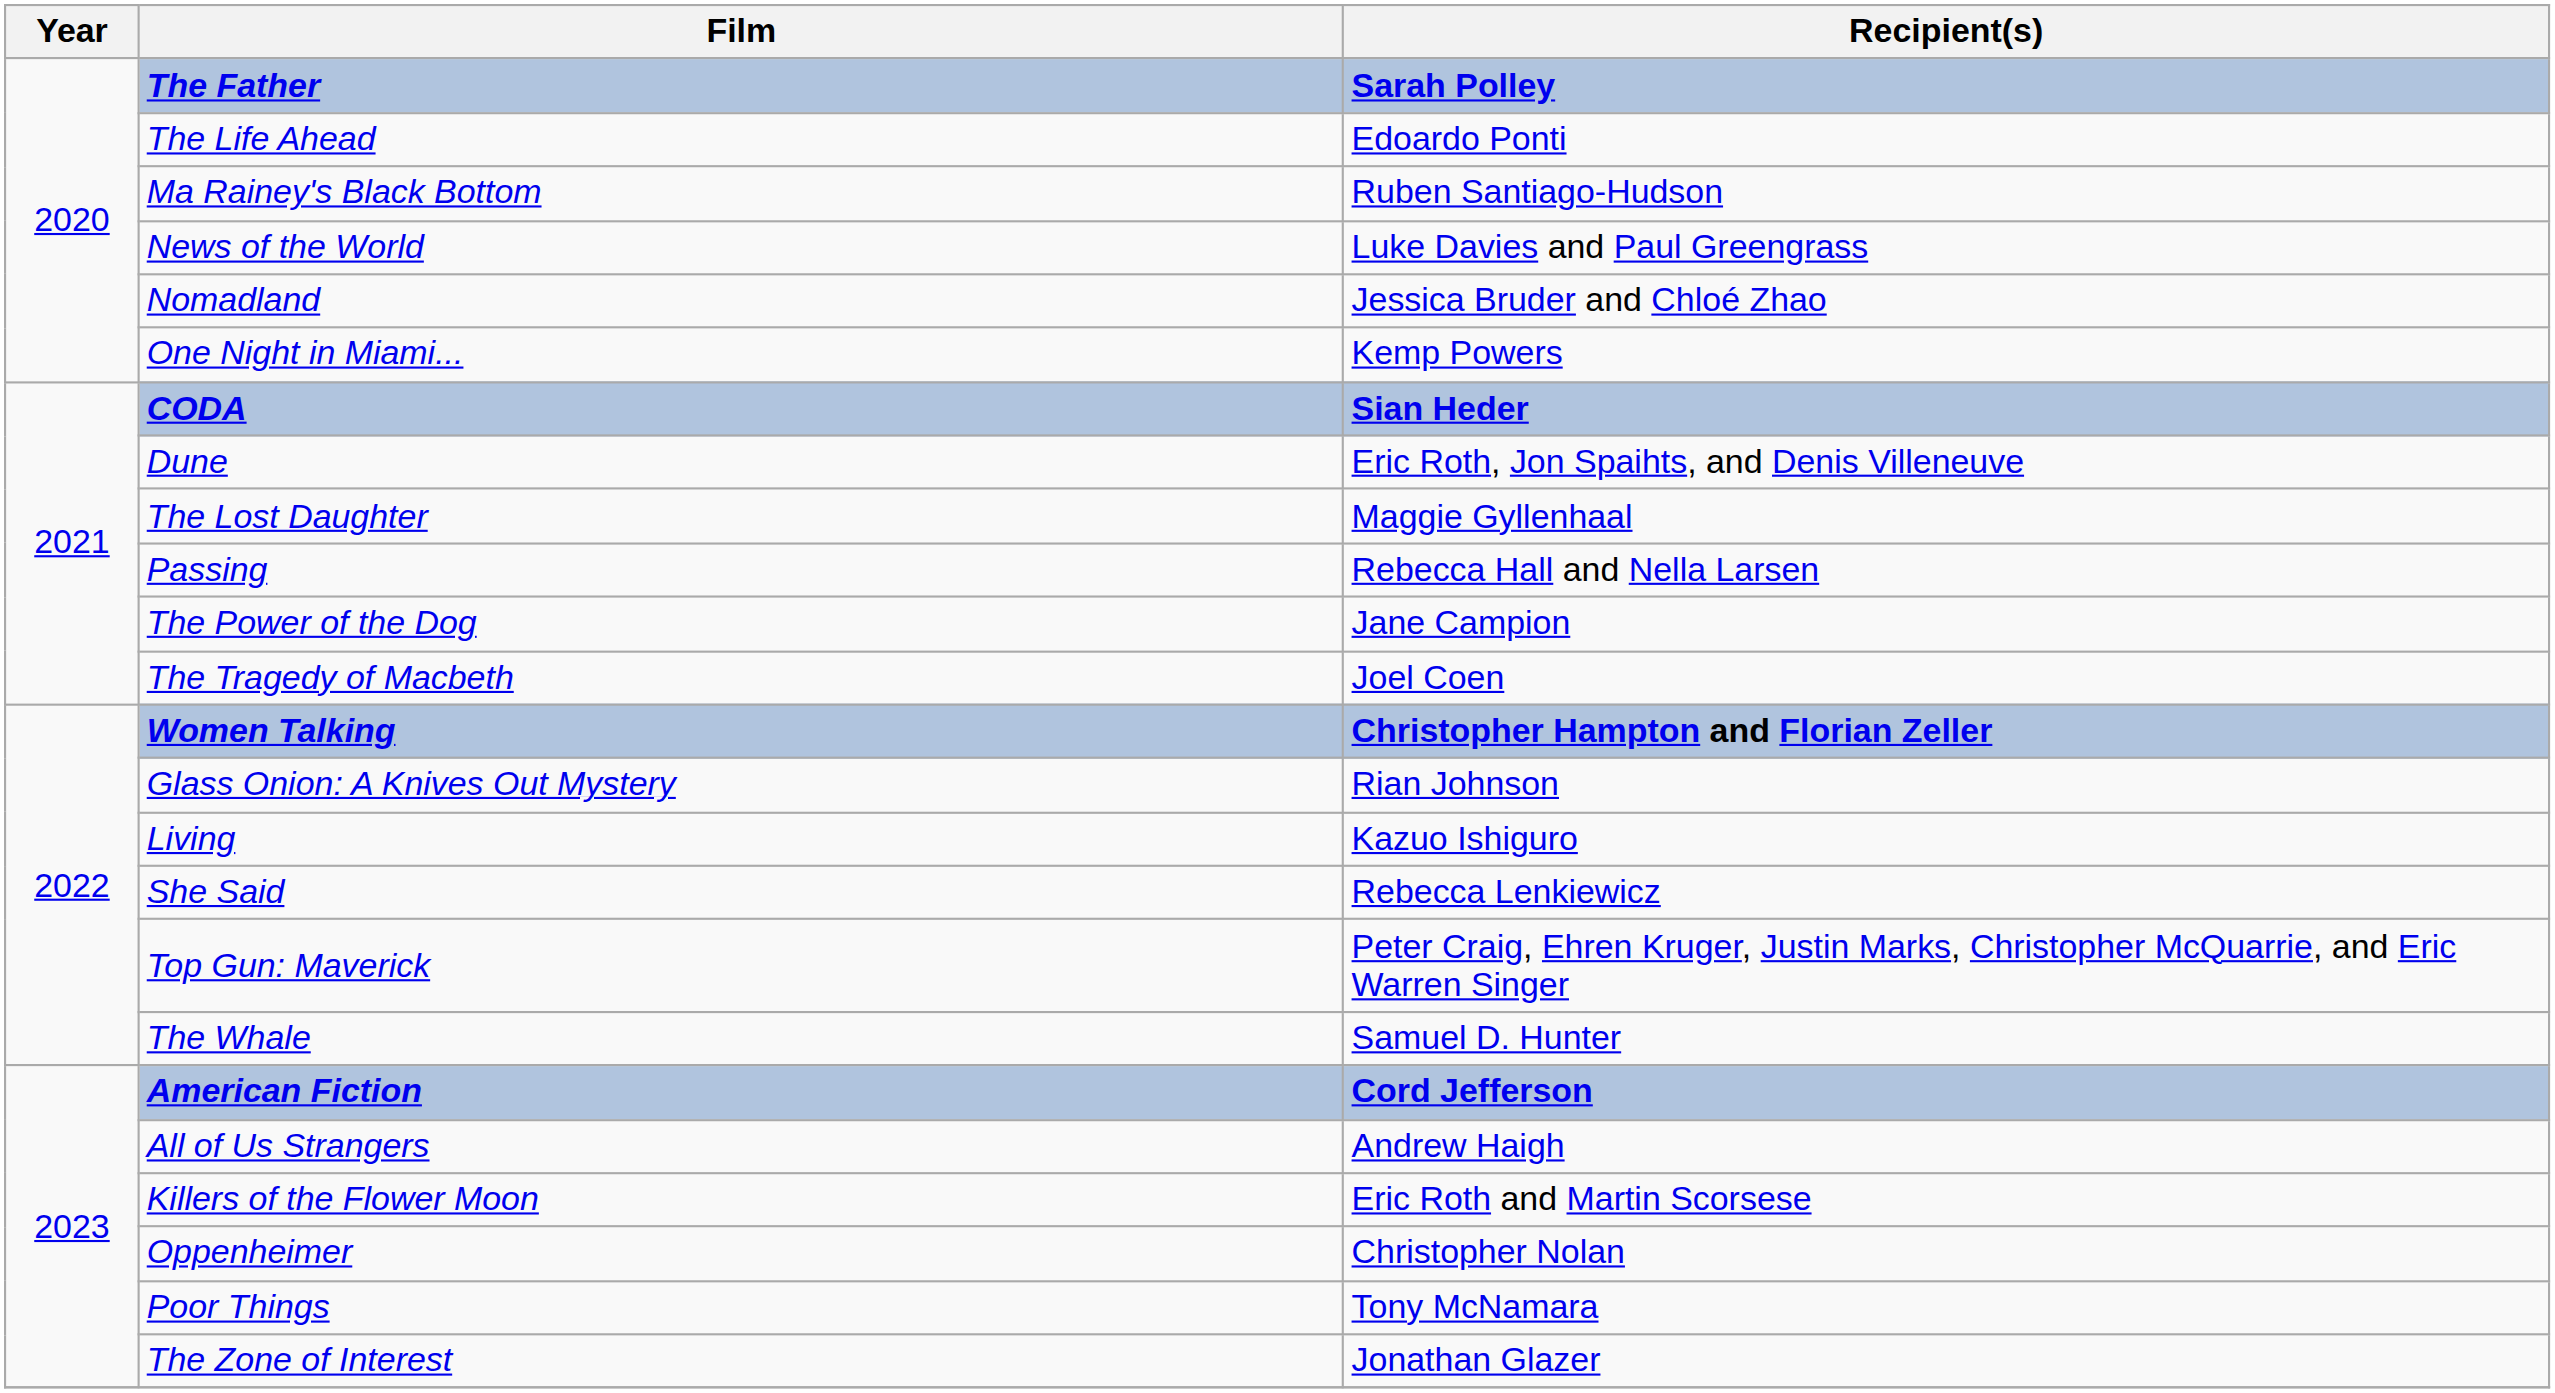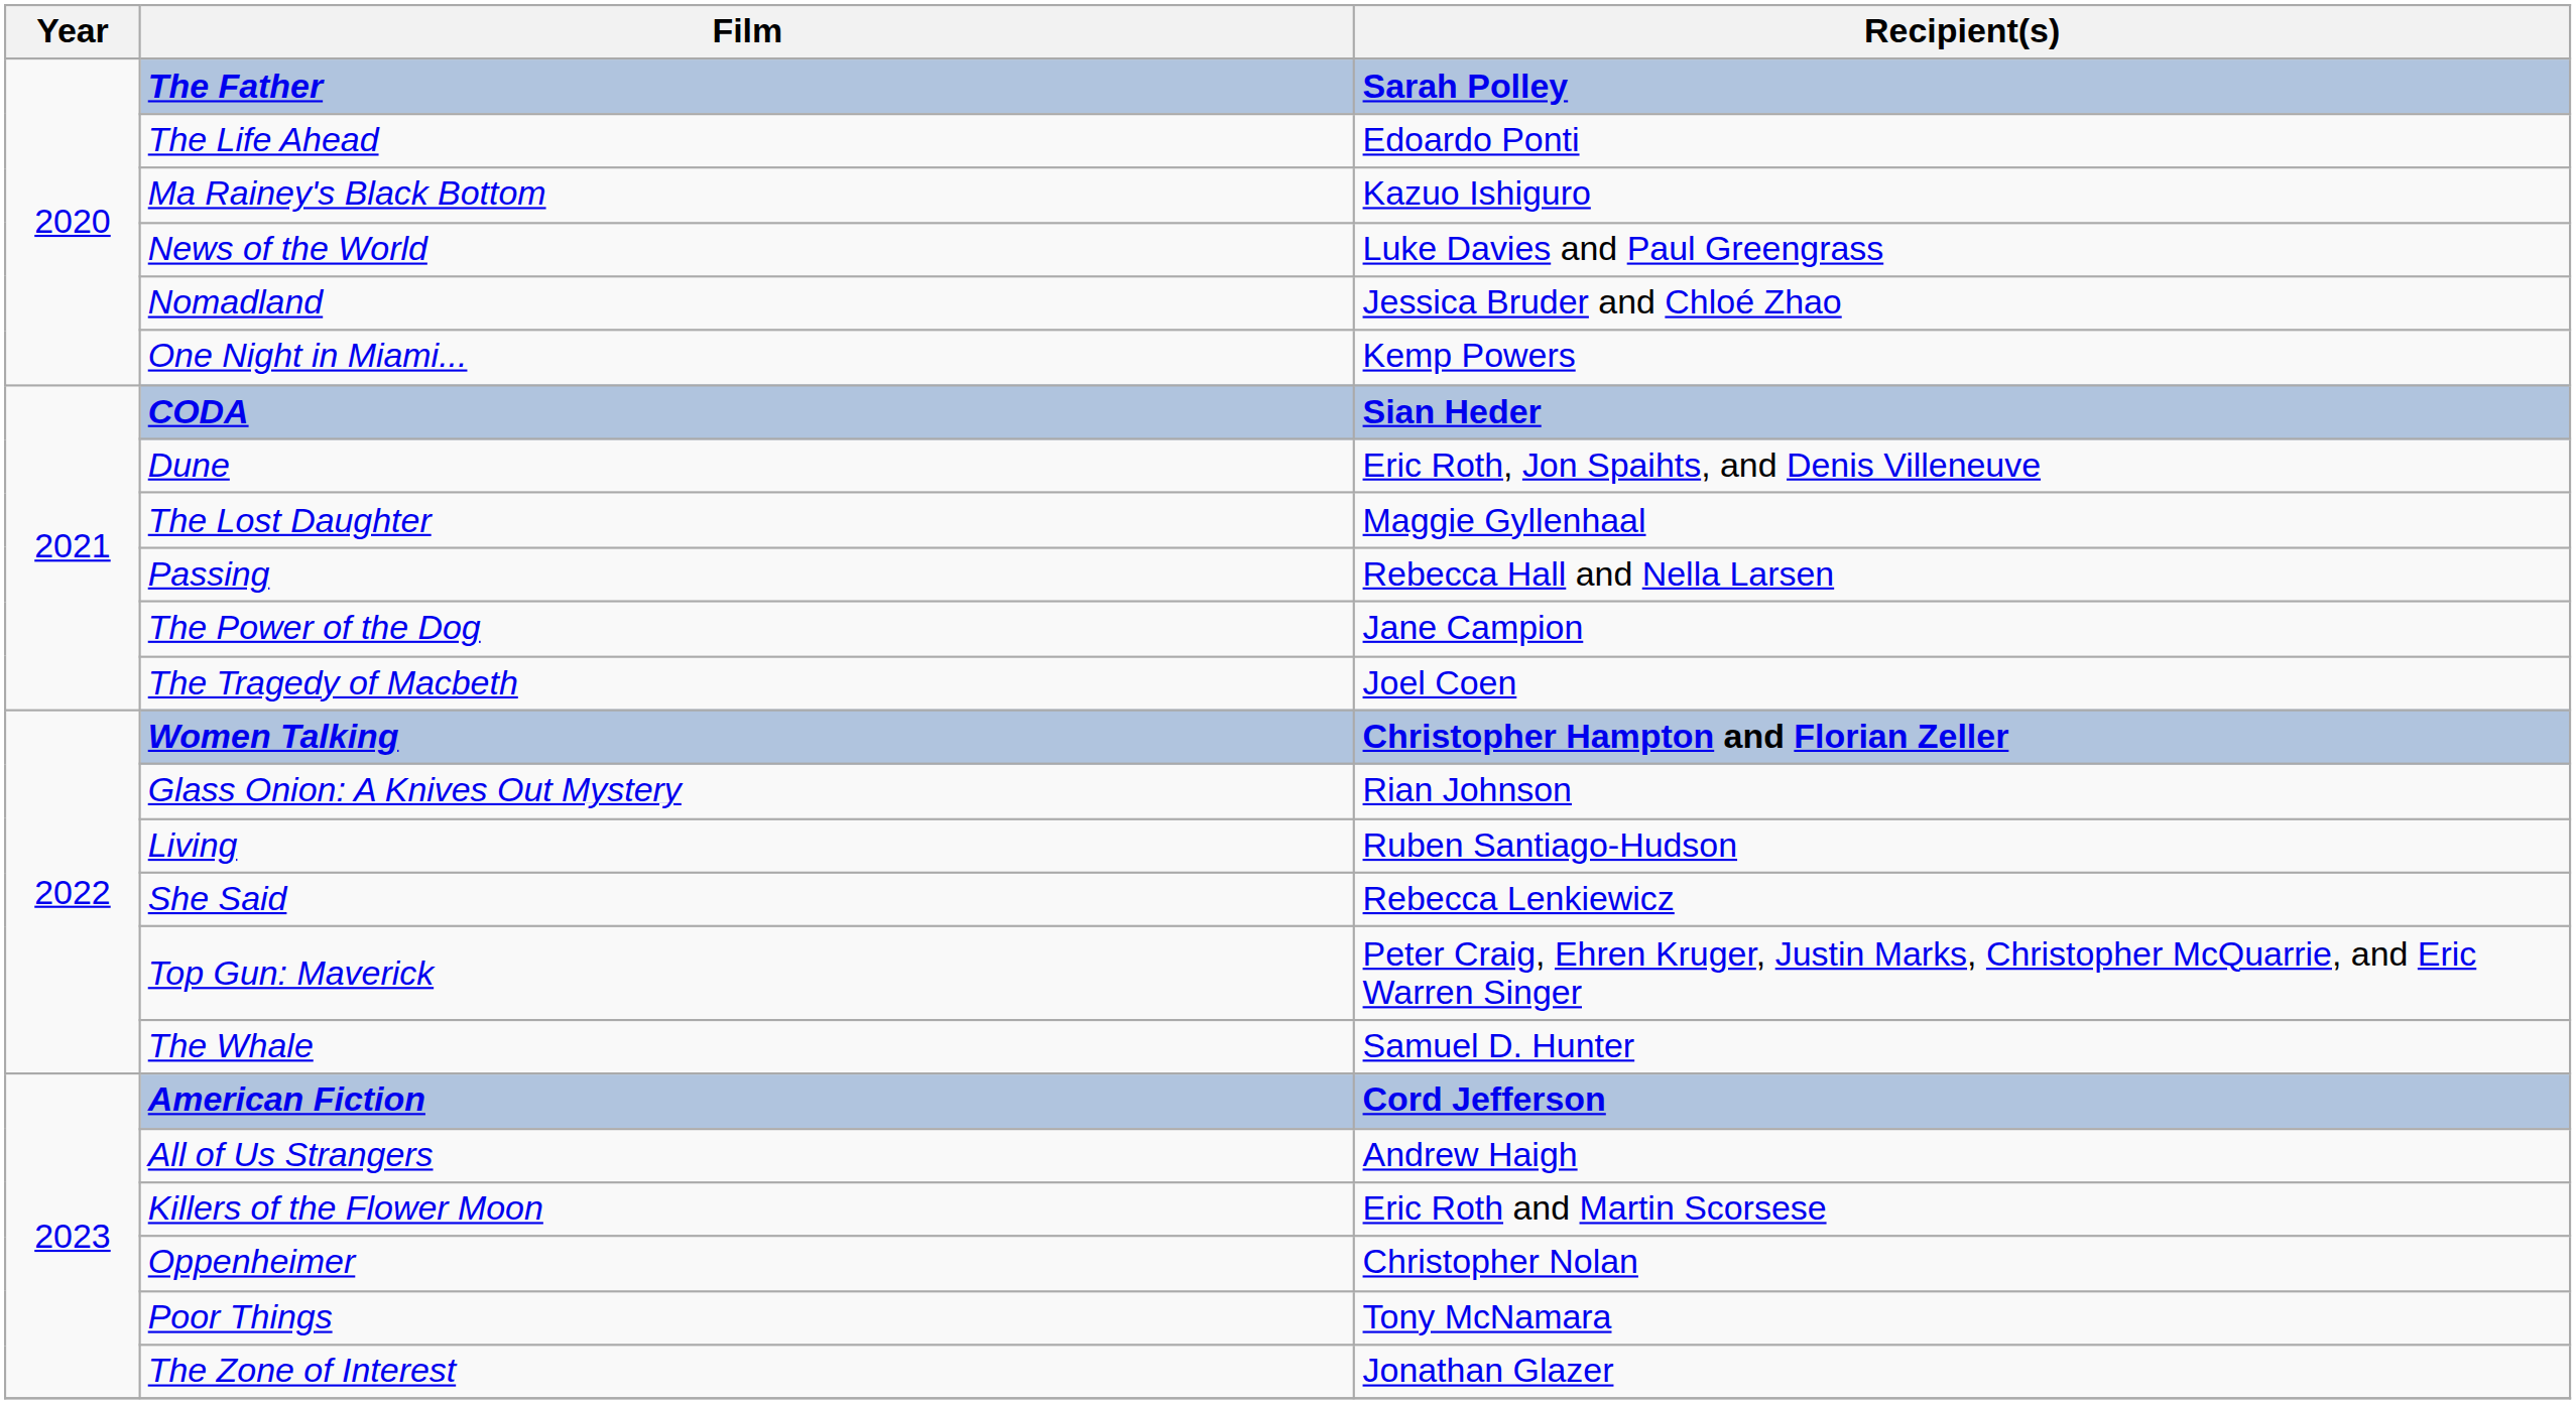Ma Rainey's Black Bottom | Recipient(s): Ruben Santiago-Hudson -> Kazuo Ishiguro
Living | Recipient(s): Kazuo Ishiguro -> Ruben Santiago-Hudson
